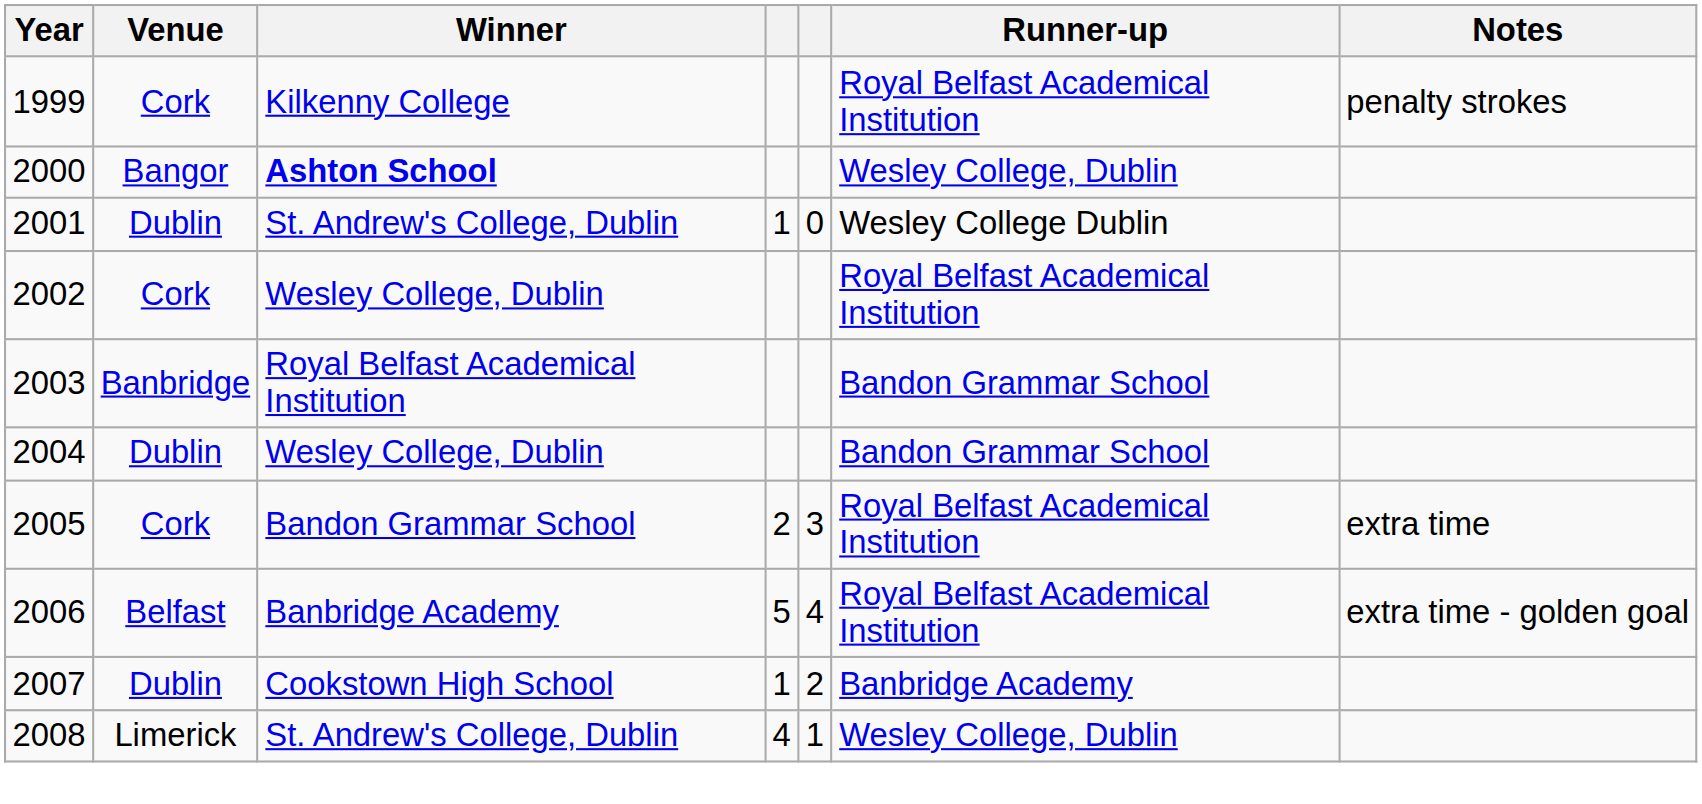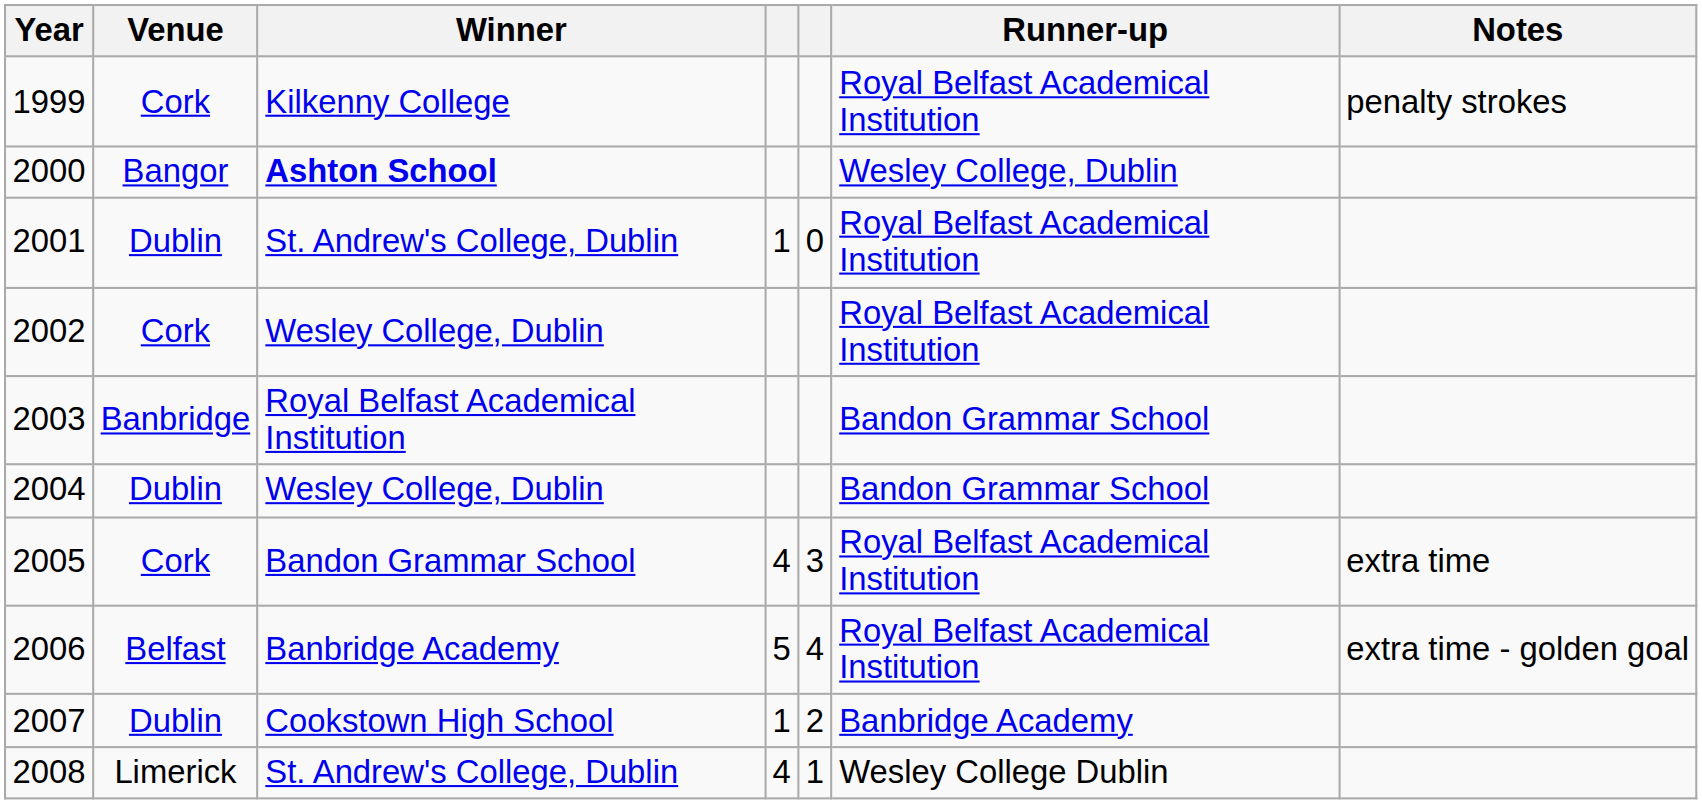2001 | Runner-up: Wesley College Dublin -> Royal Belfast Academical Institution
2005 | column 4: 2 -> 4
2008 | Runner-up: Wesley College, Dublin -> Wesley College Dublin
